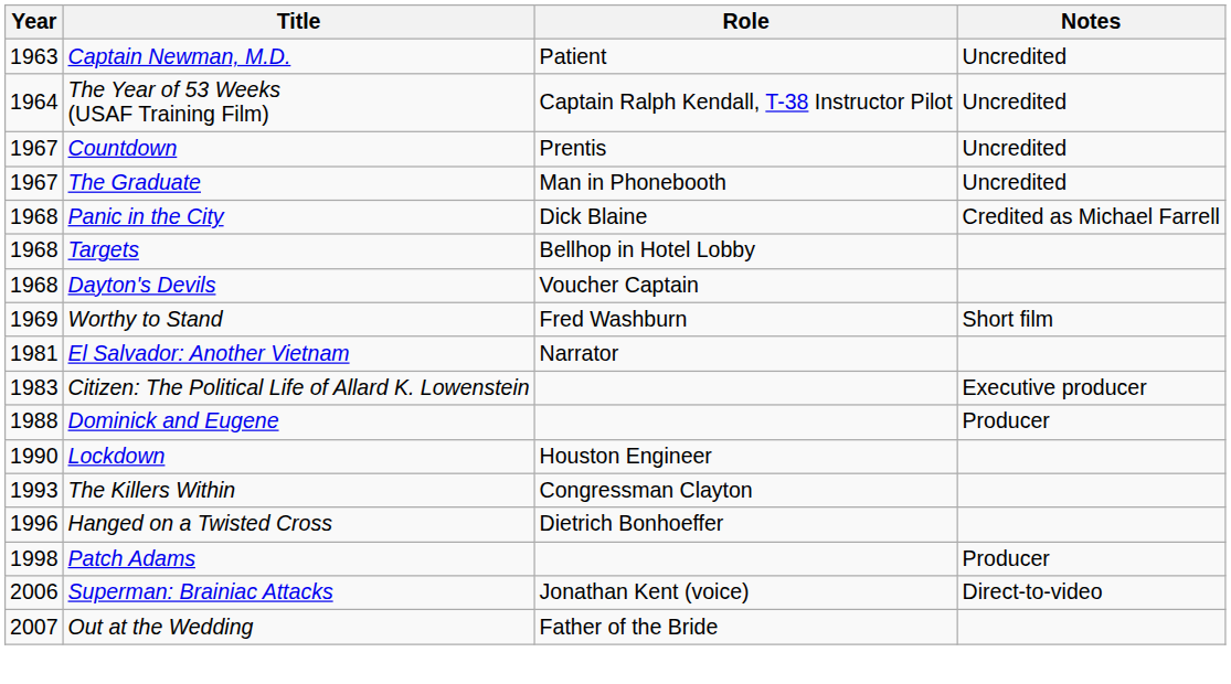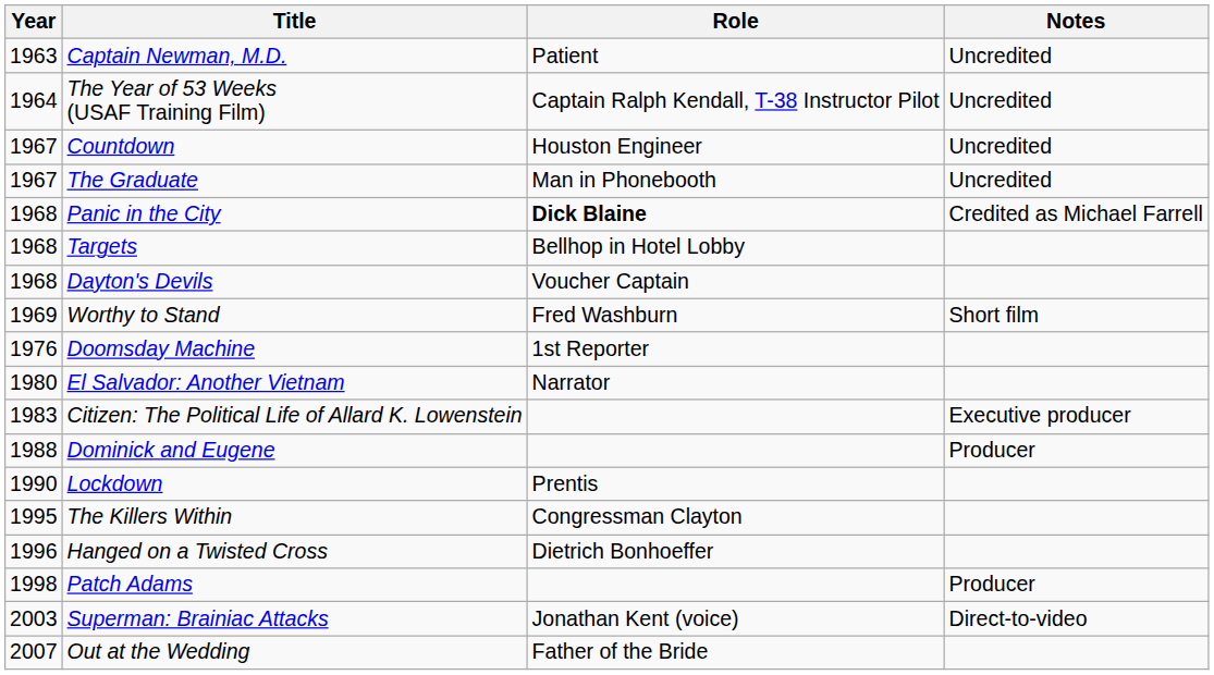Countdown | Role: Prentis -> Houston Engineer
Panic in the City | Role: normal -> bold
+ row: 1976 | Doomsday Machine | 1st Reporter
El Salvador: Another Vietnam | Year: 1981 -> 1980
Lockdown | Role: Houston Engineer -> Prentis
The Killers Within | Year: 1993 -> 1995
Superman: Brainiac Attacks | Year: 2006 -> 2003
